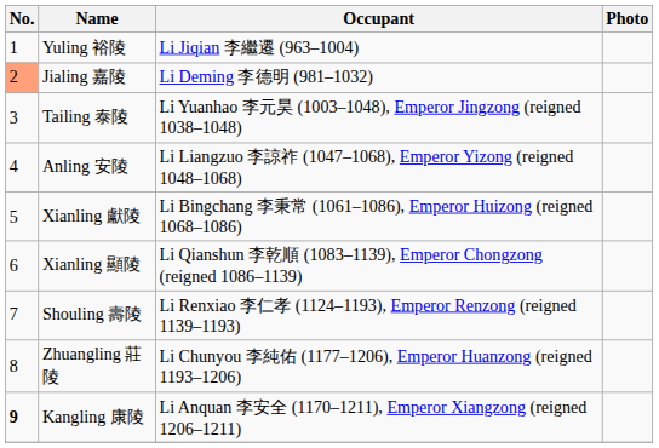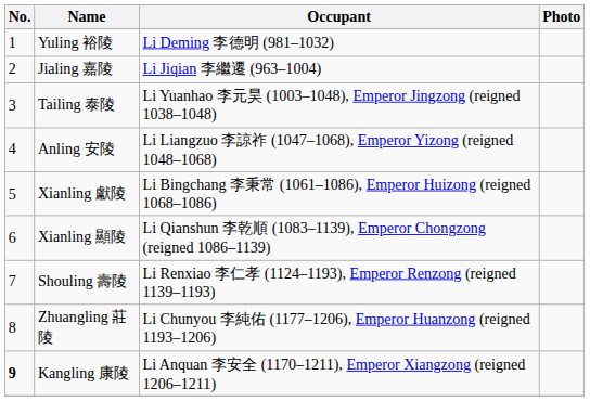Yuling 裕陵 | Occupant: Li Jiqian 李繼遷 (963–1004) -> Li Deming 李德明 (981–1032)
Jialing 嘉陵 | No.: lightsalmon background -> no background
Jialing 嘉陵 | Occupant: Li Deming 李德明 (981–1032) -> Li Jiqian 李繼遷 (963–1004)
